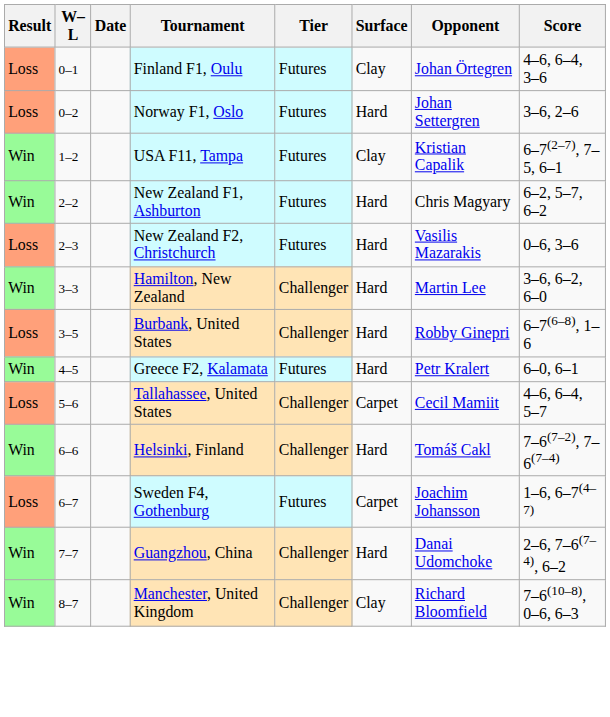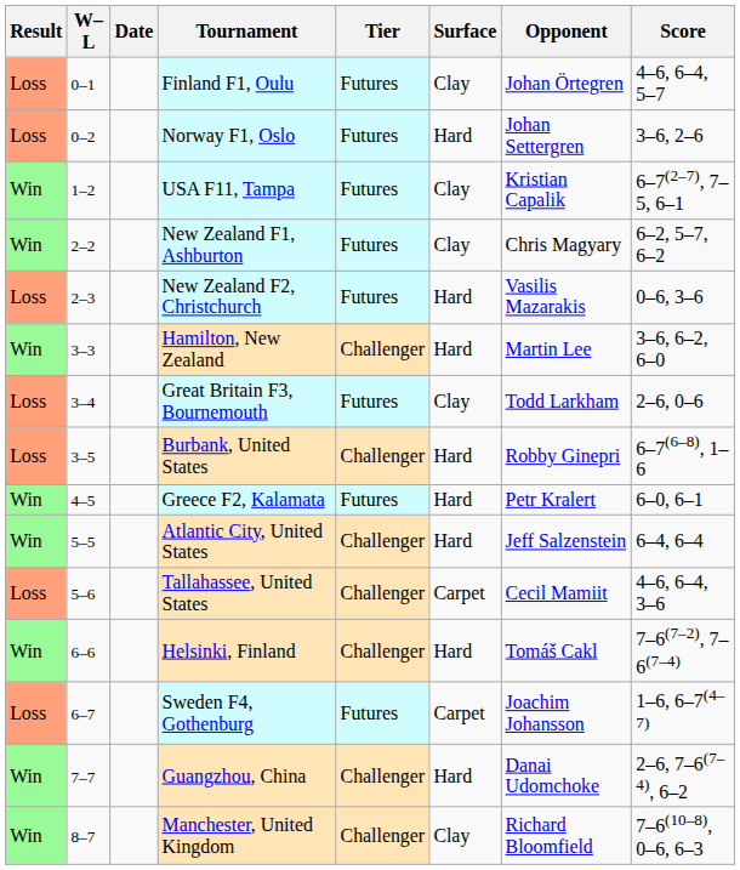Finland F1, Oulu | Score: 4–6, 6–4, 3–6 -> 4–6, 6–4, 5–7
New Zealand F1, Ashburton | Surface: Hard -> Clay
+ row: Loss | 3–4 | Great Britain F3, Bournemouth | Futures | Clay | Todd Larkham | 2–6, 0–6
+ row: Win | 5–5 | Atlantic City, United States | Challenger | Hard | Jeff Salzenstein | 6–4, 6–4
Tallahassee, United States | Score: 4–6, 6–4, 5–7 -> 4–6, 6–4, 3–6
